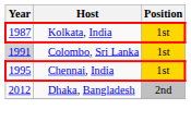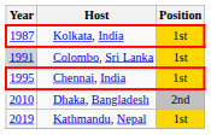Dhaka, Bangladesh | Year: 2012 -> 2010
+ row: 2019 | Kathmandu, Nepal | 1st
